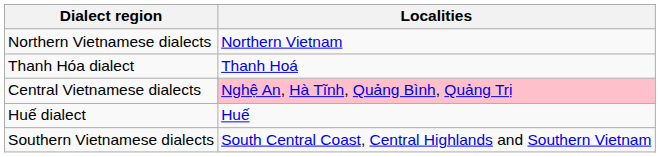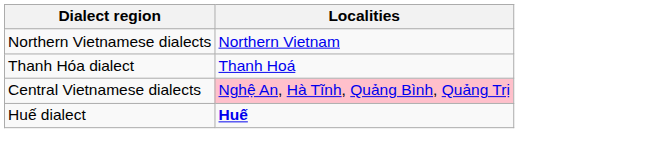Huế dialect | Localities: normal -> bold
- row: Southern Vietnamese dialects | South Central Coast, Central Highlands and Southern Vietnam
